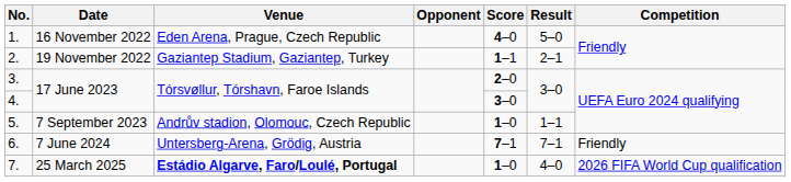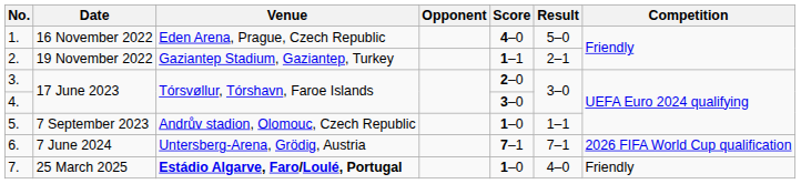6. | Competition: Friendly -> 2026 FIFA World Cup qualification
7. | Competition: 2026 FIFA World Cup qualification -> Friendly
